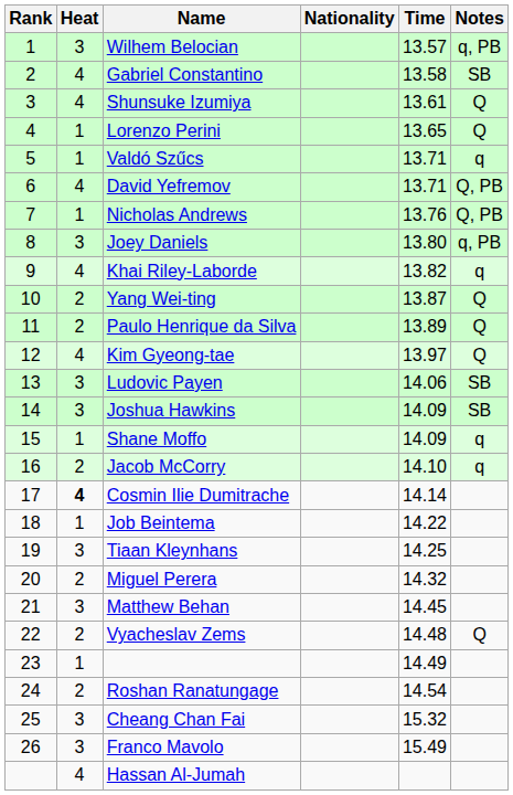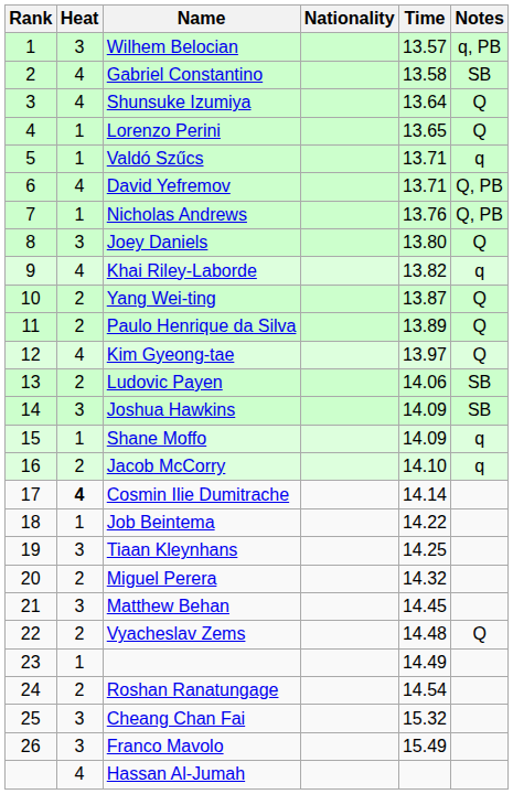Shunsuke Izumiya | Time: 13.61 -> 13.64
Joey Daniels | Notes: q, PB -> Q
Ludovic Payen | Heat: 3 -> 2
